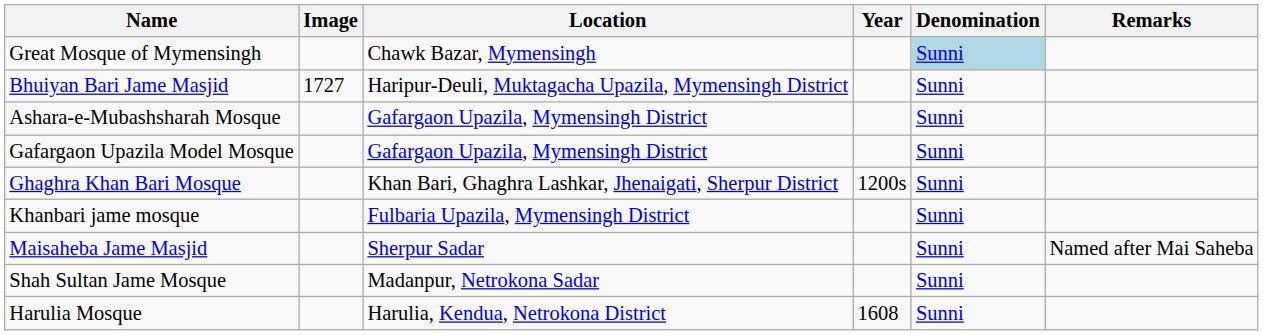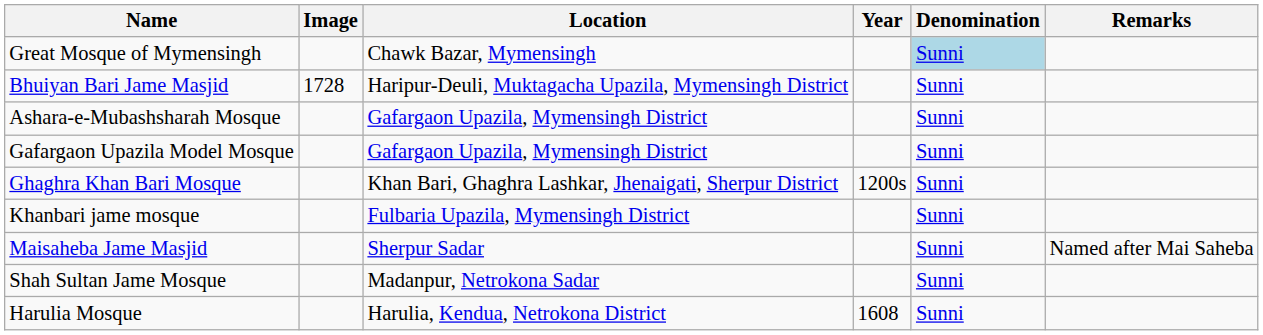Bhuiyan Bari Jame Masjid | Image: 1727 -> 1728
